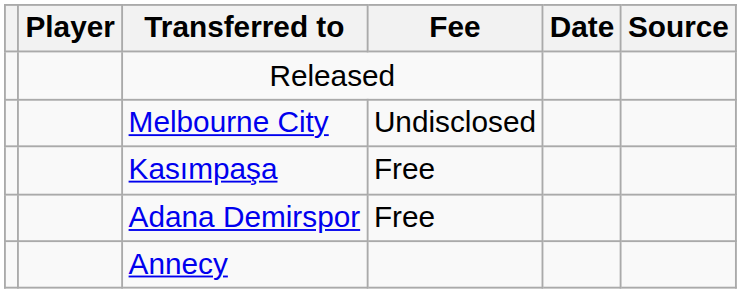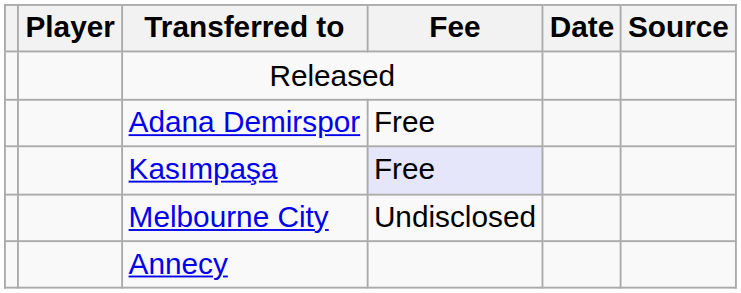rows swapped: Adana Demirspor <-> Melbourne City
Kasımpaşa | Fee: no background -> lavender background
